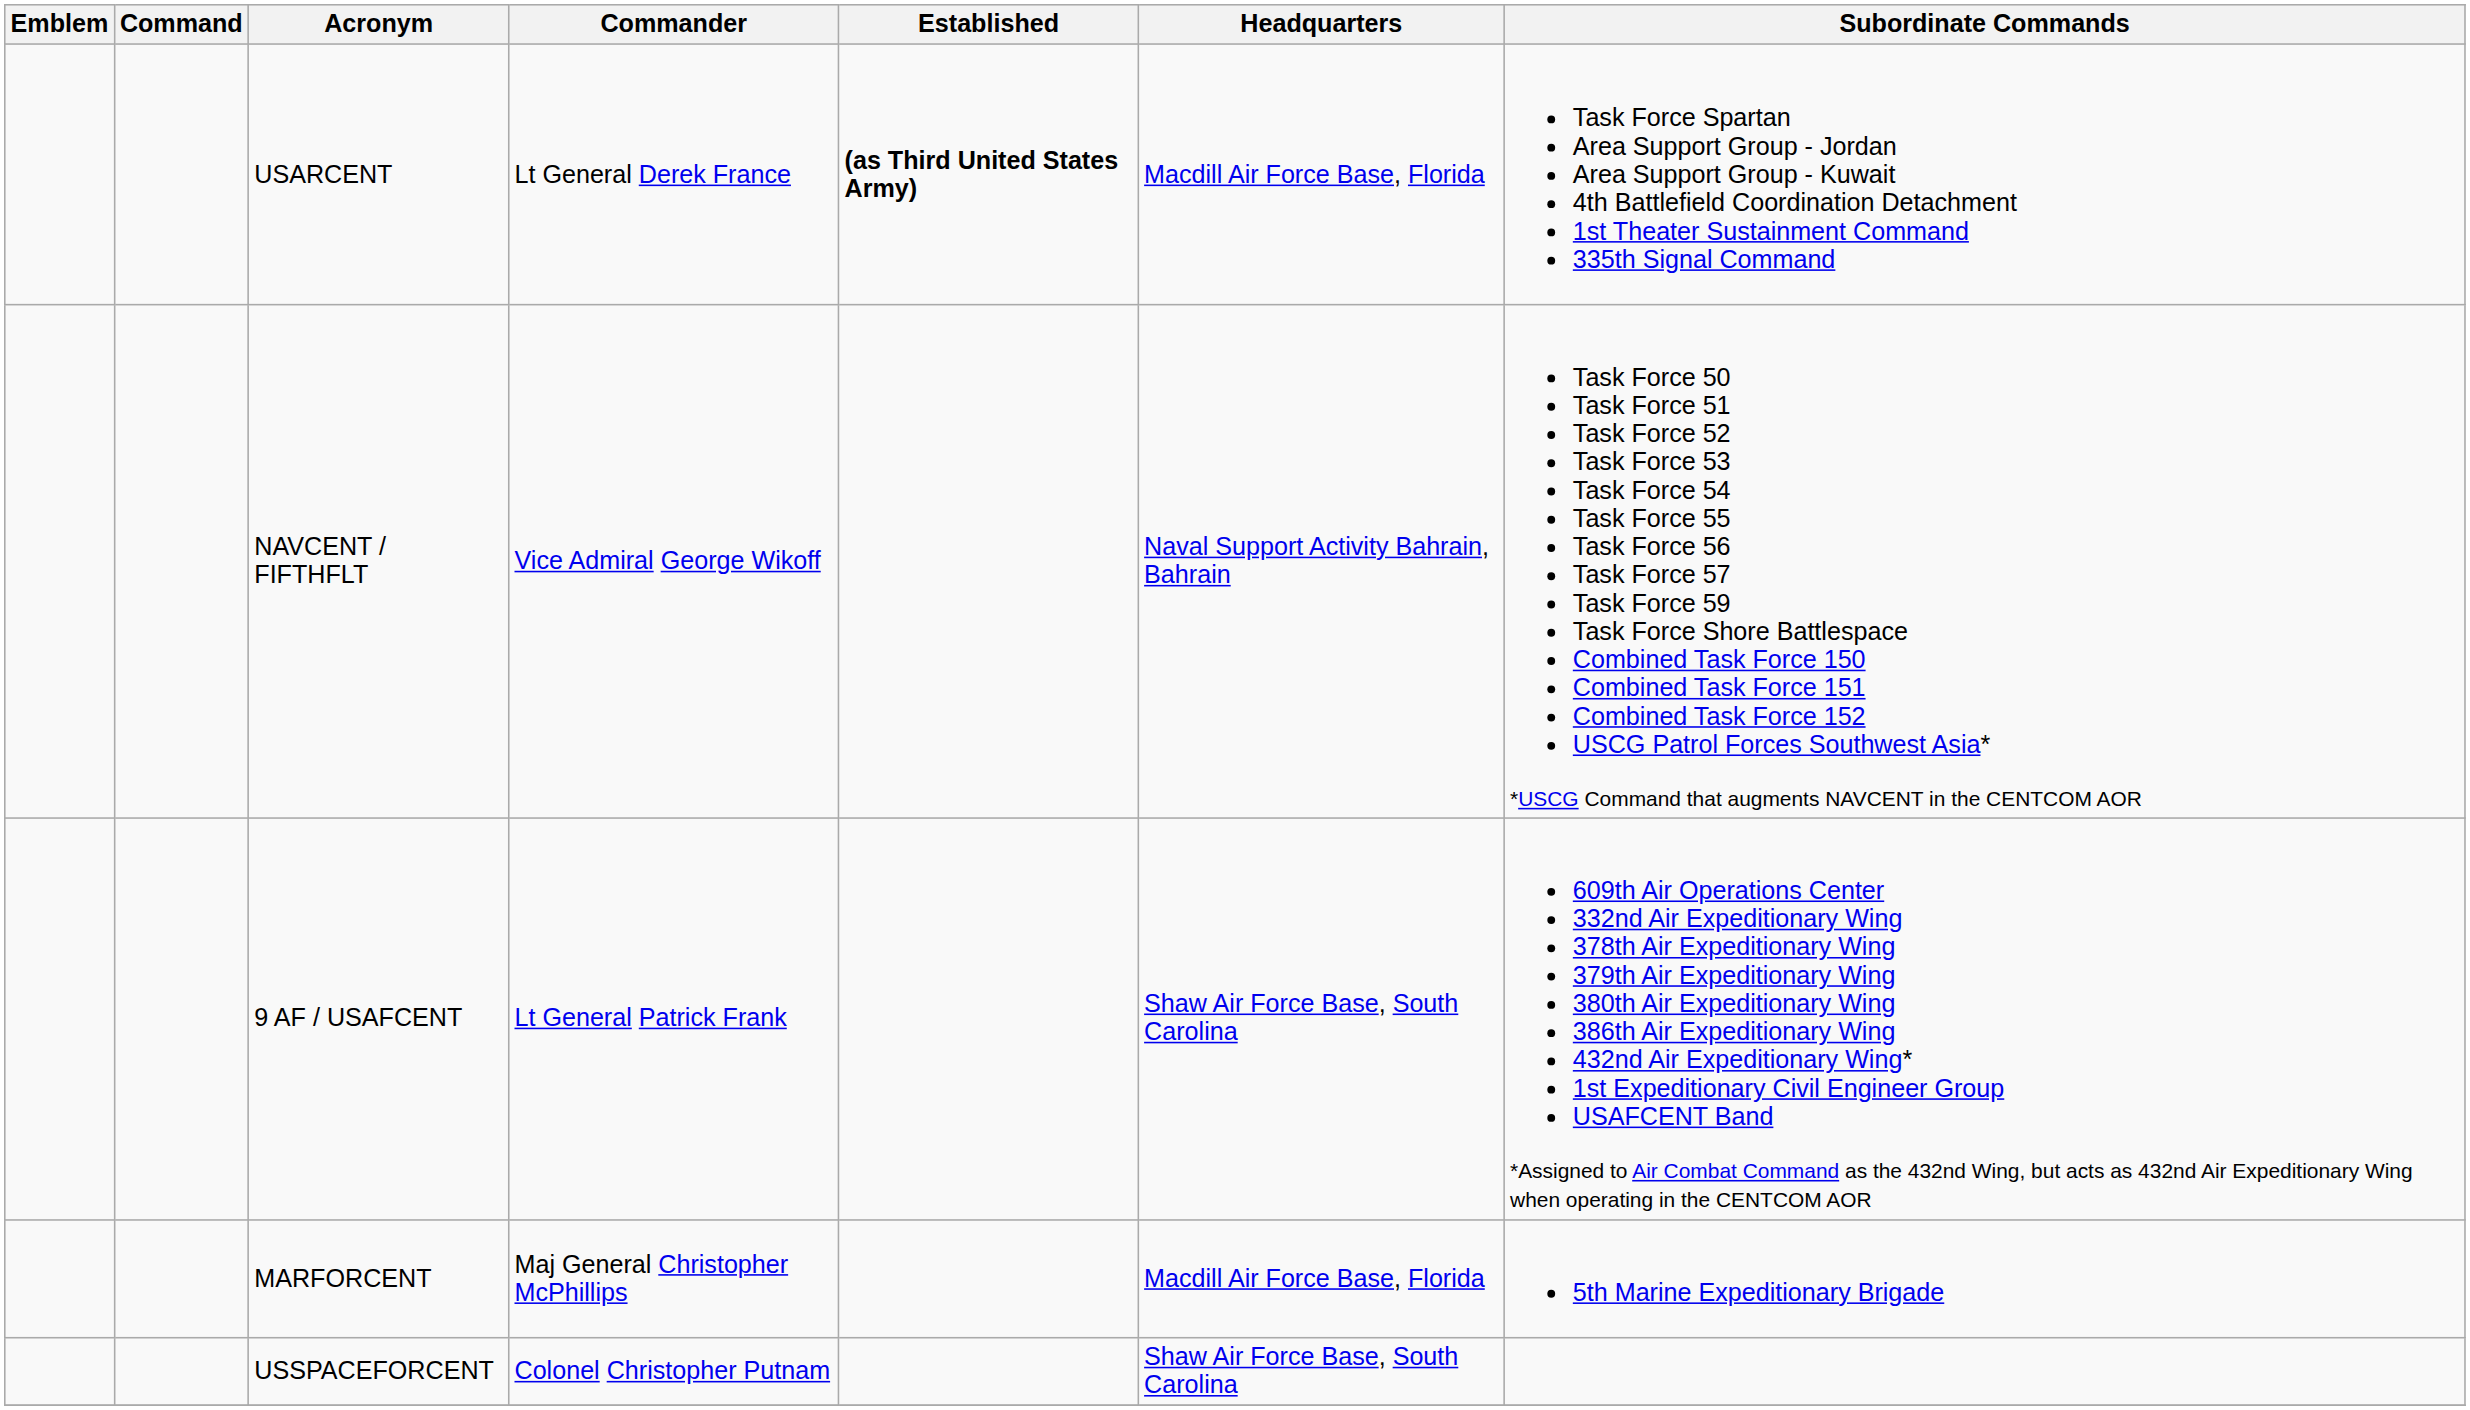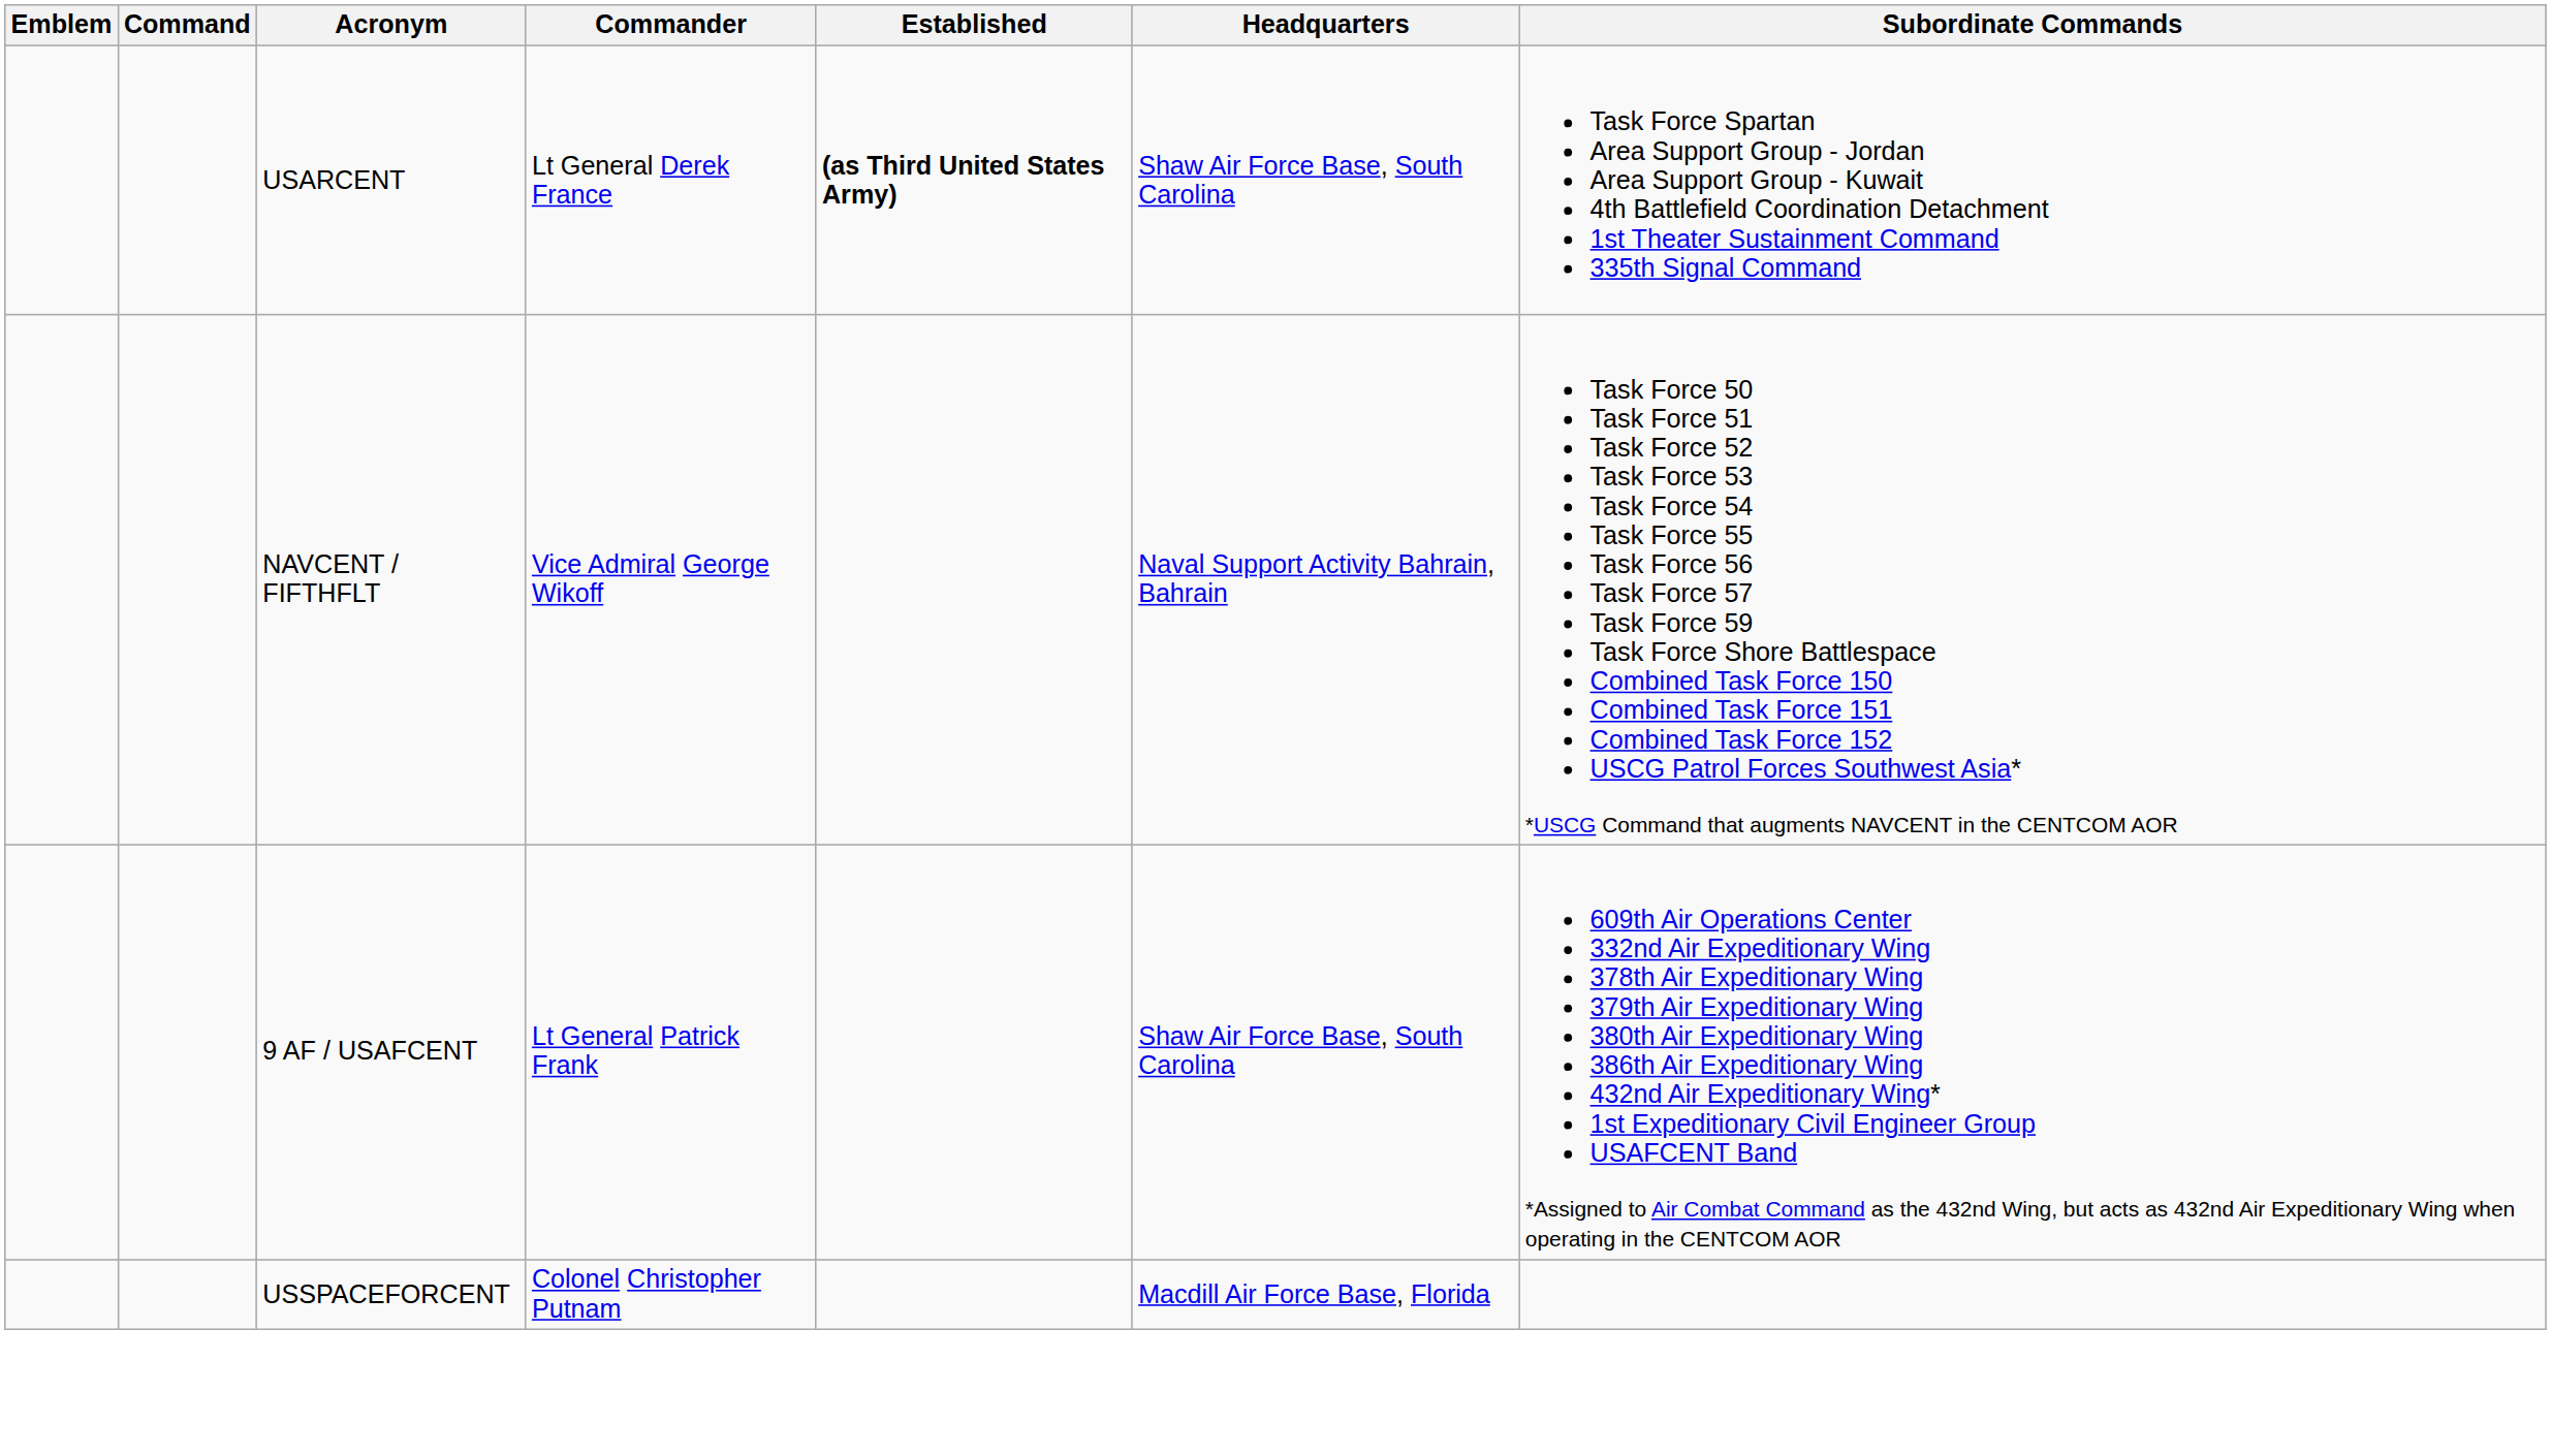USARCENT | Headquarters: Macdill Air Force Base, Florida -> Shaw Air Force Base, South Carolina
- row: MARFORCENT | Maj General Christopher McPhillips | Macdill Air Force Base, Florida | 5th Marine Expeditionary Brigade
USSPACEFORCENT | Headquarters: Shaw Air Force Base, South Carolina -> Macdill Air Force Base, Florida
